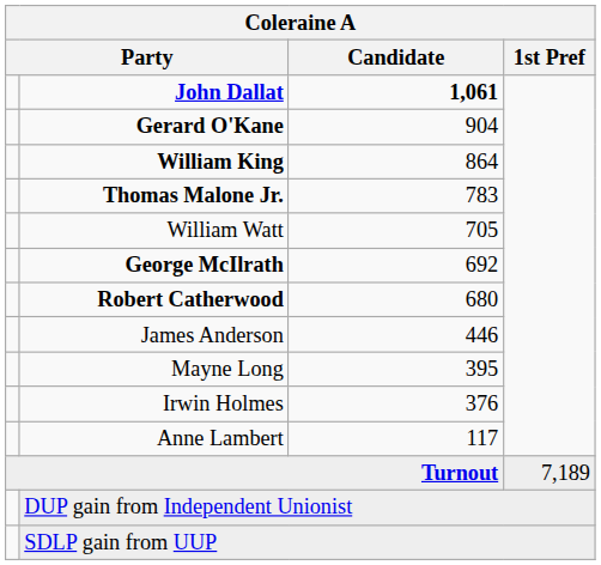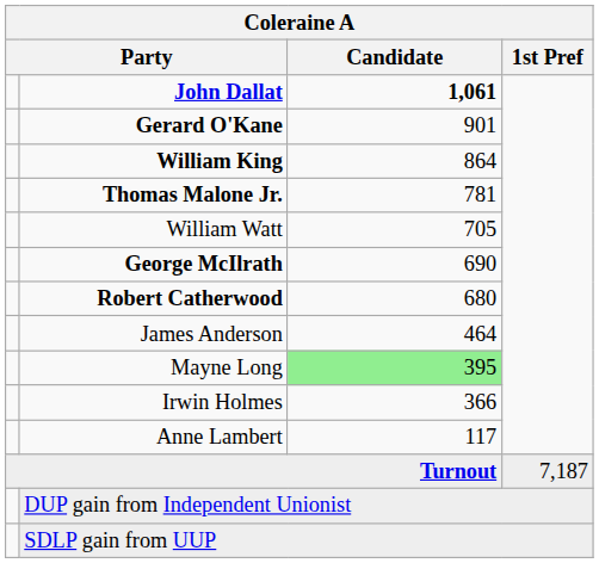Gerard O'Kane | Candidate: 904 -> 901
Thomas Malone Jr. | Candidate: 783 -> 781
George McIlrath | Candidate: 692 -> 690
James Anderson | Candidate: 446 -> 464
Mayne Long | Candidate: no background -> lightgreen background
Irwin Holmes | Candidate: 376 -> 366
Turnout | 1st Pref: 7,189 -> 7,187
